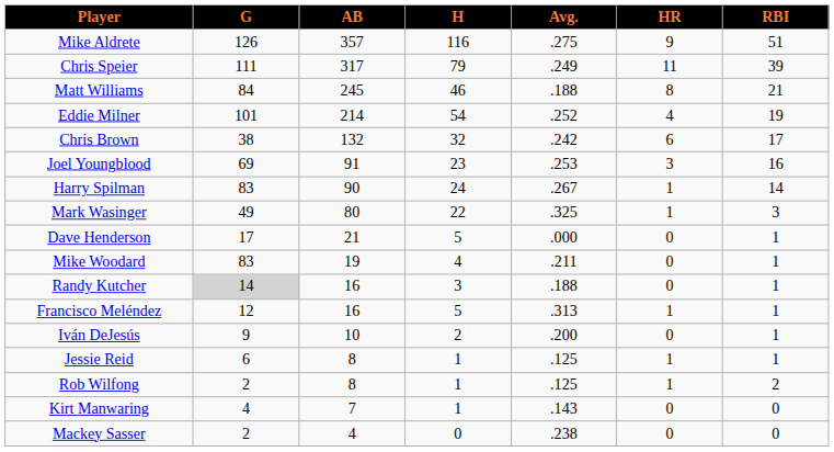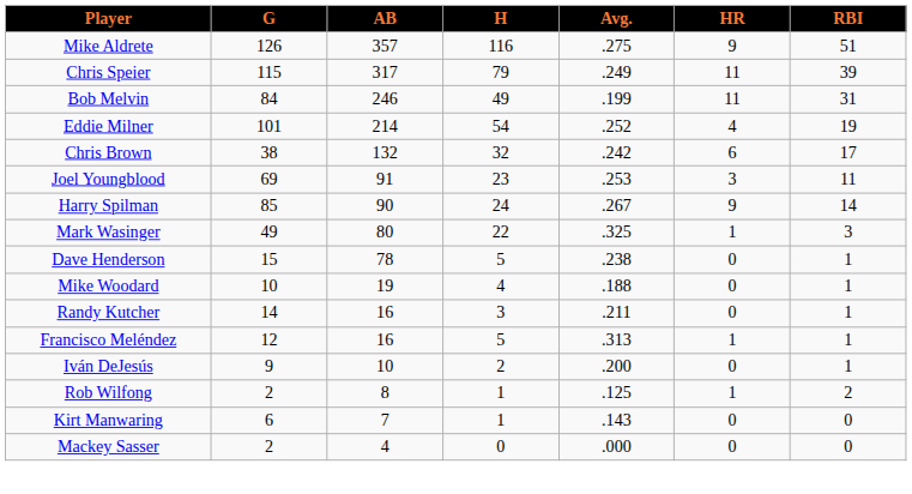Chris Speier | G: 111 -> 115
+ row: Bob Melvin | 84 | 246 | 49 | .199 | 11 | 31
- row: Matt Williams | 84 | 245 | 46 | .188 | 8 | 21
Joel Youngblood | RBI: 16 -> 11
Harry Spilman | G: 83 -> 85
Harry Spilman | HR: 1 -> 9
Dave Henderson | G: 17 -> 15
Dave Henderson | AB: 21 -> 78
Dave Henderson | Avg.: .000 -> .238
Mike Woodard | G: 83 -> 10
Mike Woodard | Avg.: .211 -> .188
Randy Kutcher | G: lightgrey background -> no background
Randy Kutcher | Avg.: .188 -> .211
- row: Jessie Reid | 6 | 8 | 1 | .125 | 1 | 1
Kirt Manwaring | G: 4 -> 6
Mackey Sasser | Avg.: .238 -> .000
